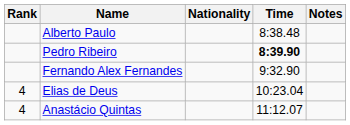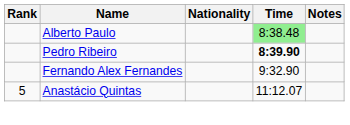Alberto Paulo | Time: no background -> lightgreen background
- row: 4 | Elias de Deus | 10:23.04
Anastácio Quintas | Rank: 4 -> 5
